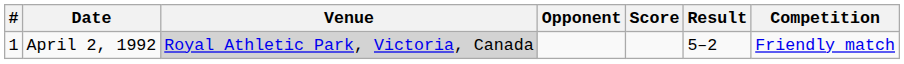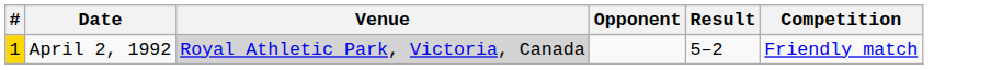- column: Score
April 2, 1992 | #: no background -> gold background
